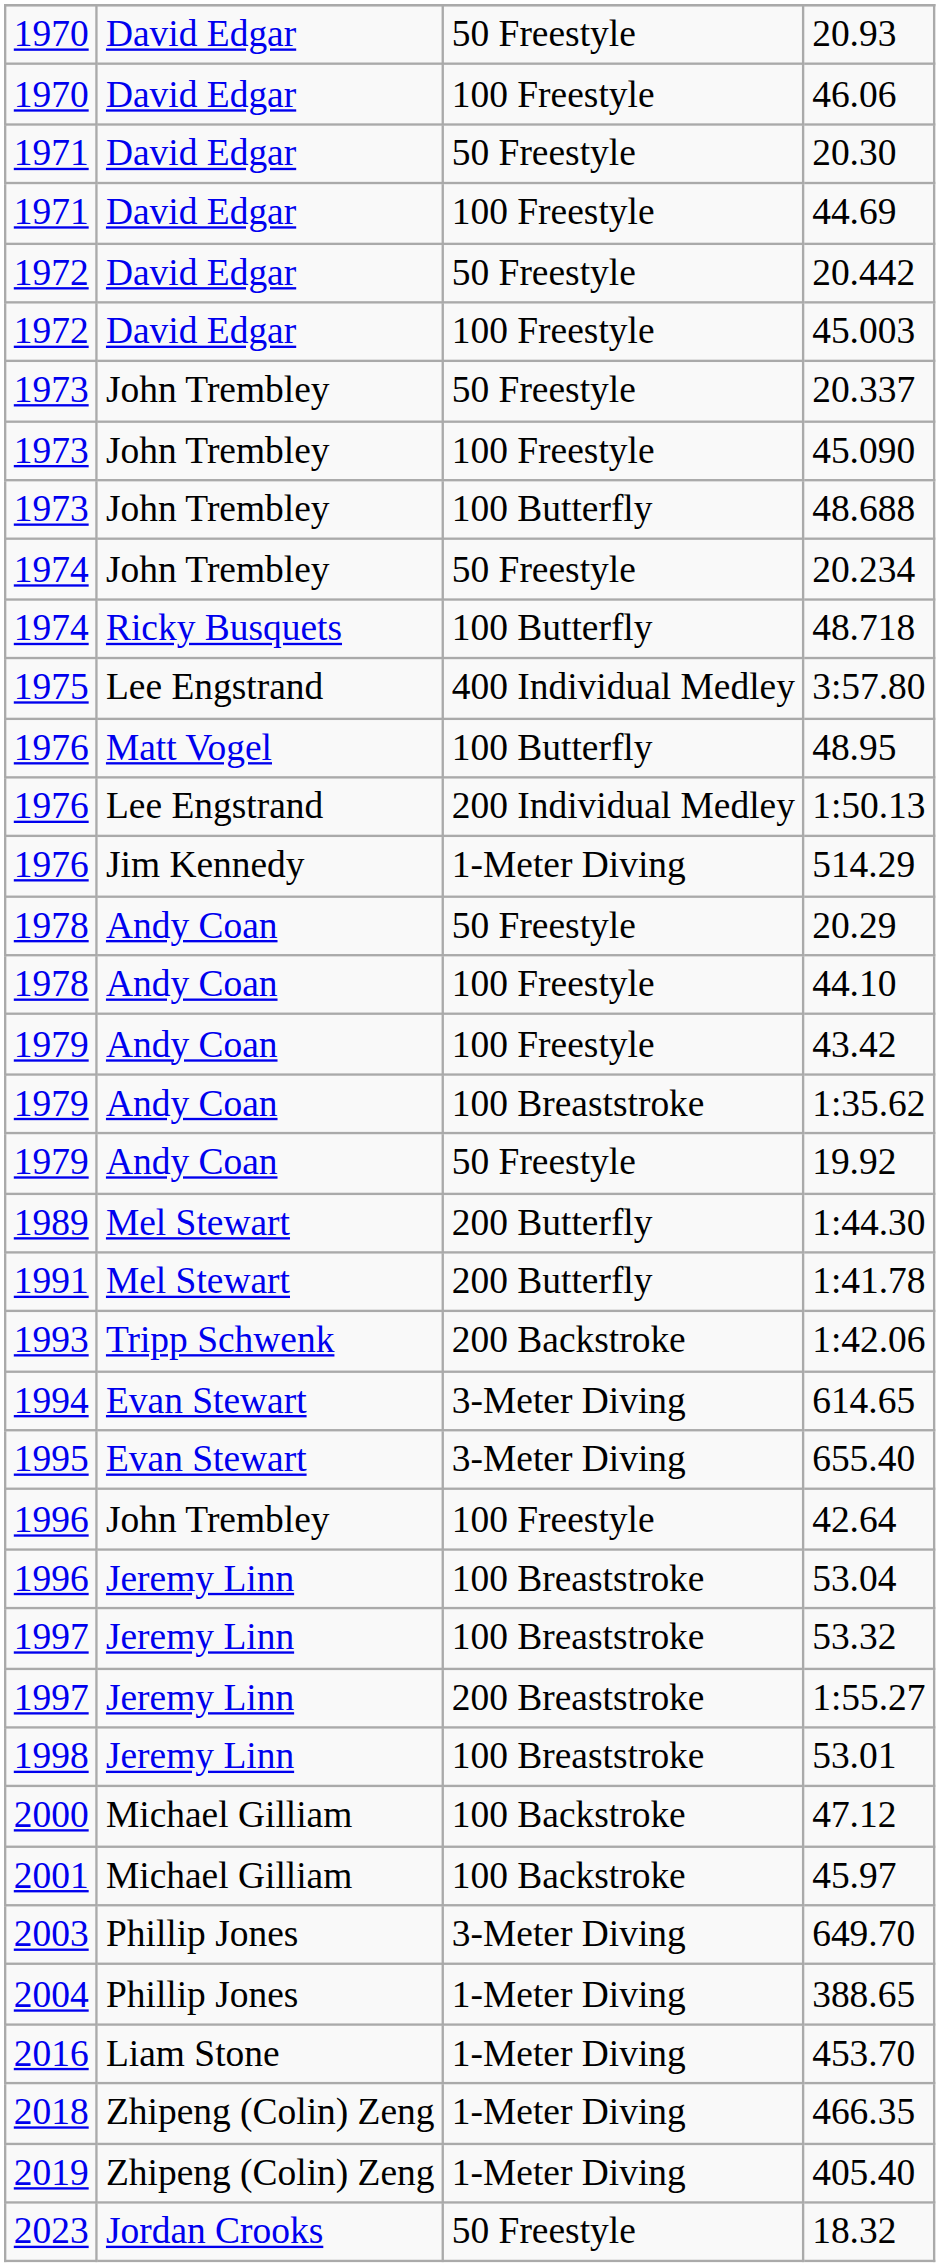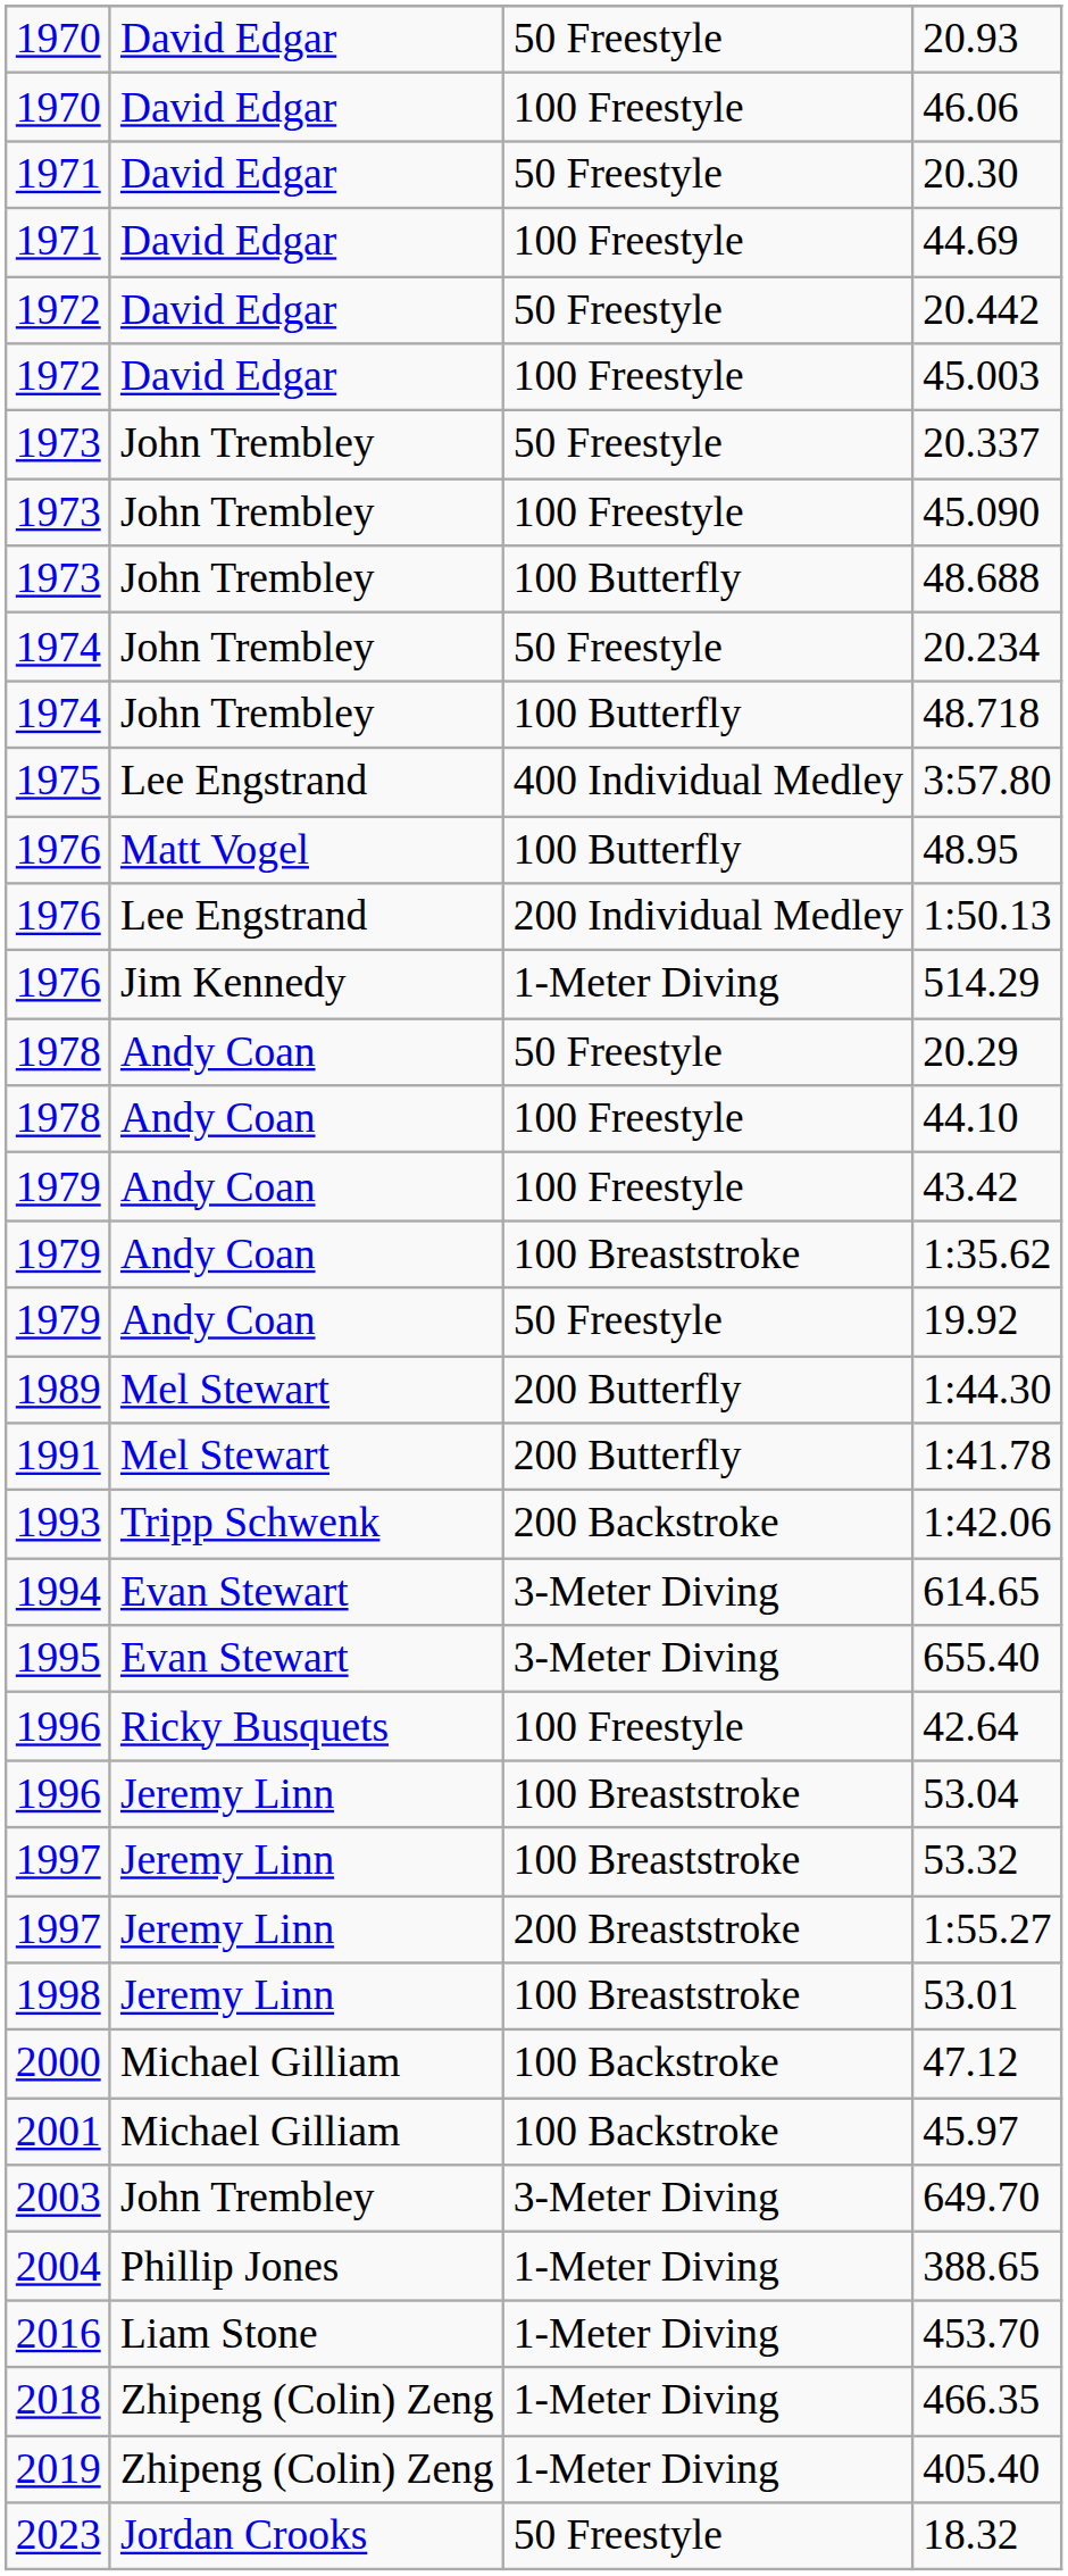48.718 | column 2: Ricky Busquets -> John Trembley
42.64 | column 2: John Trembley -> Ricky Busquets
649.70 | column 2: Phillip Jones -> John Trembley
